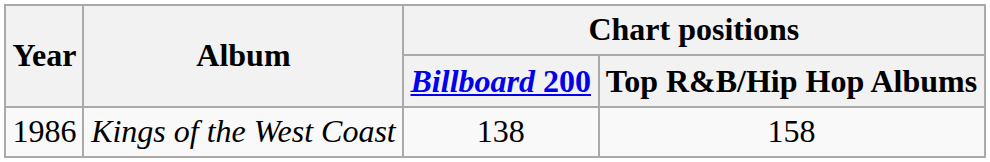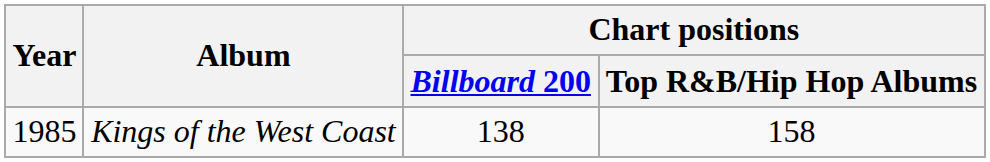Kings of the West Coast | Year: 1986 -> 1985
